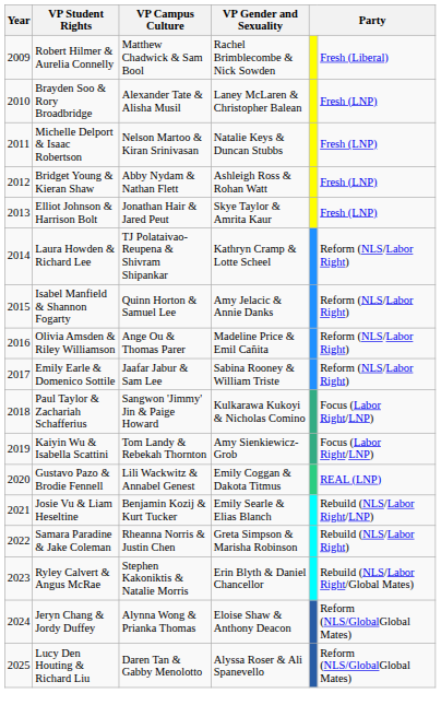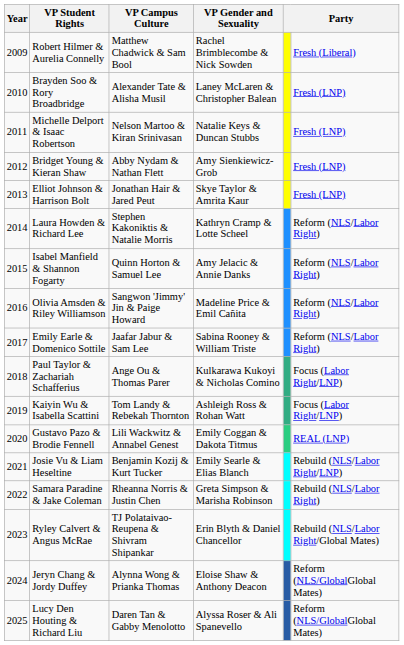Bridget Young & Kieran Shaw | VP Gender and Sexuality: Ashleigh Ross & Rohan Watt -> Amy Sienkiewicz-Grob
Laura Howden & Richard Lee | VP Campus Culture: TJ Polataivao-Reupena & Shivram Shipankar -> Stephen Kakoniktis & Natalie Morris
Olivia Amsden & Riley Williamson | VP Campus Culture: Ange Ou & Thomas Parer -> Sangwon 'Jimmy' Jin & Paige Howard
Paul Taylor & Zachariah Schafferius | VP Campus Culture: Sangwon 'Jimmy' Jin & Paige Howard -> Ange Ou & Thomas Parer
Kaiyin Wu & Isabella Scattini | VP Gender and Sexuality: Amy Sienkiewicz-Grob -> Ashleigh Ross & Rohan Watt
Ryley Calvert & Angus McRae | VP Campus Culture: Stephen Kakoniktis & Natalie Morris -> TJ Polataivao-Reupena & Shivram Shipankar
